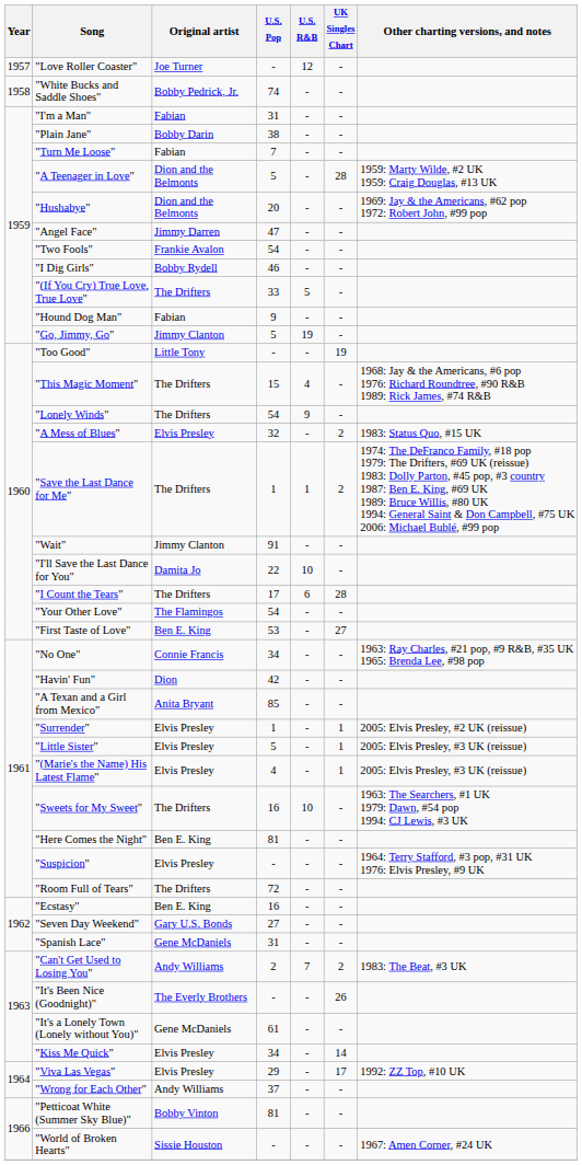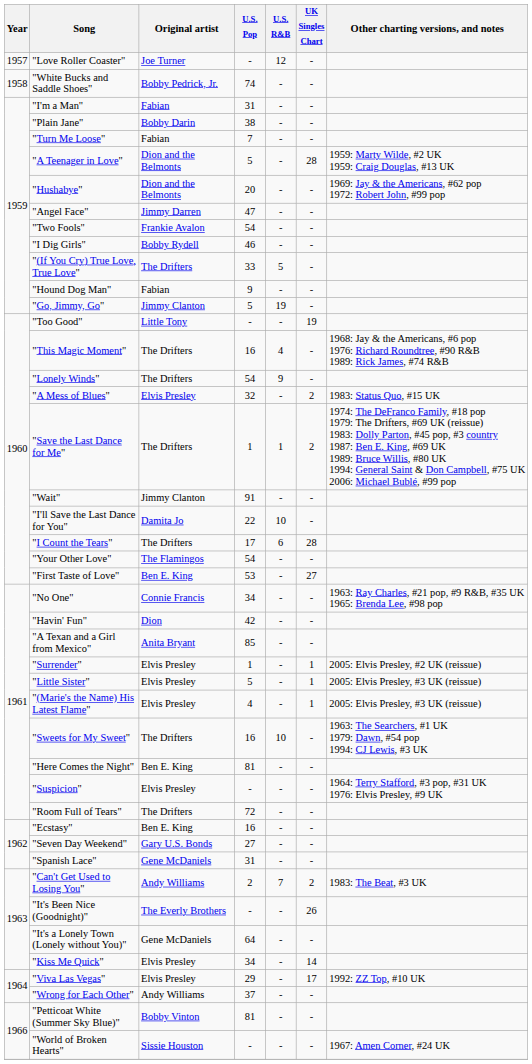"This Magic Moment" | U.S. Pop: 15 -> 16
"It's a Lonely Town (Lonely without You)" | U.S. Pop: 61 -> 64
